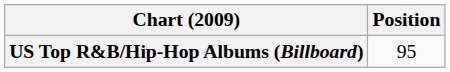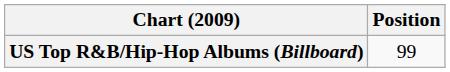US Top R&B/Hip-Hop Albums (Billboard) | Position: 95 -> 99
